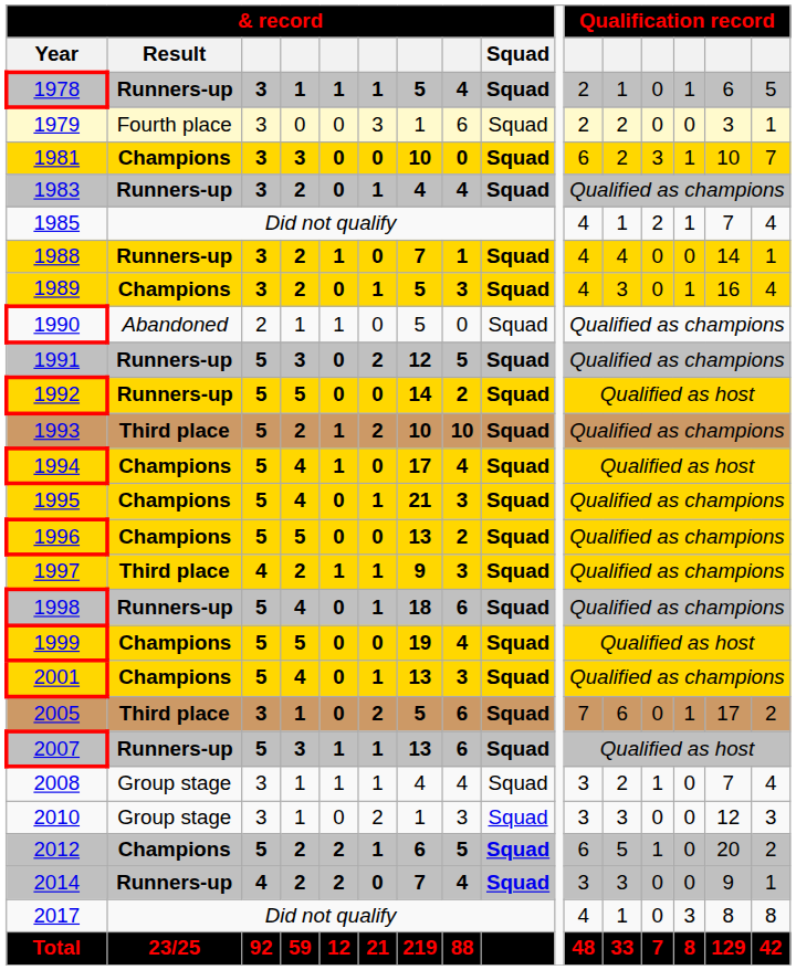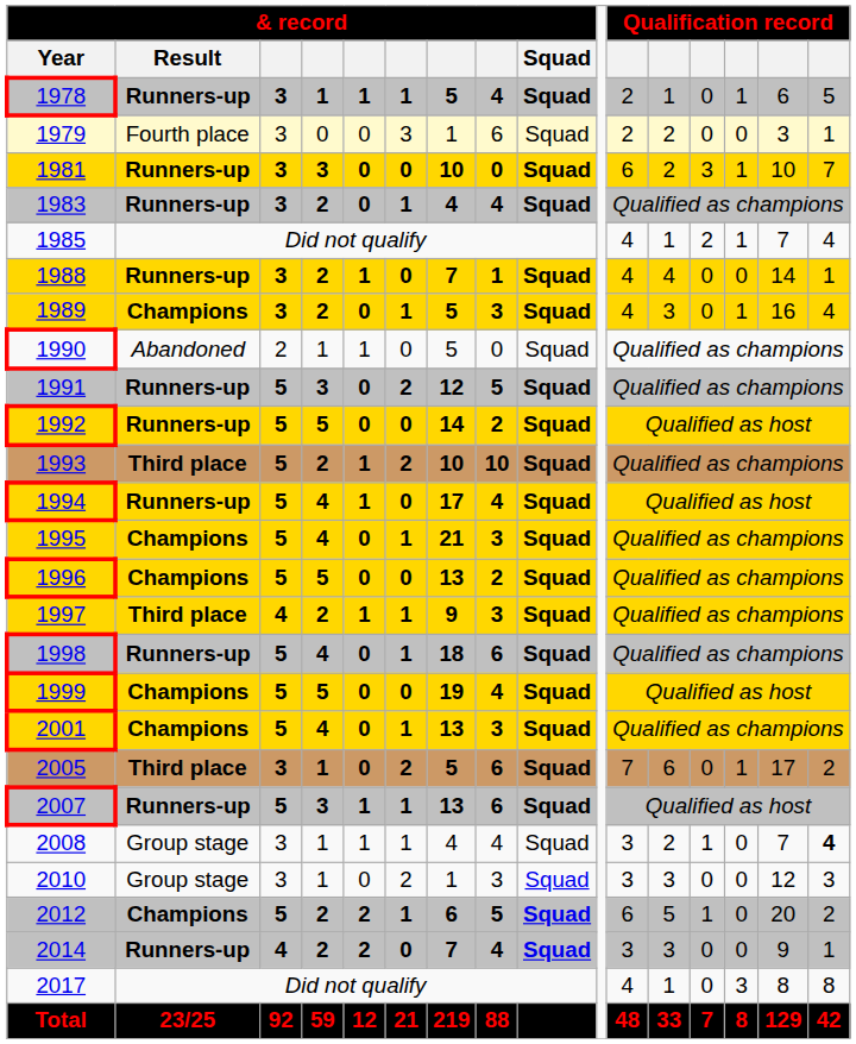1981 | & record / Result: Champions -> Runners-up
1994 | & record / Result: Champions -> Runners-up
2008 | column 16: normal -> bold
